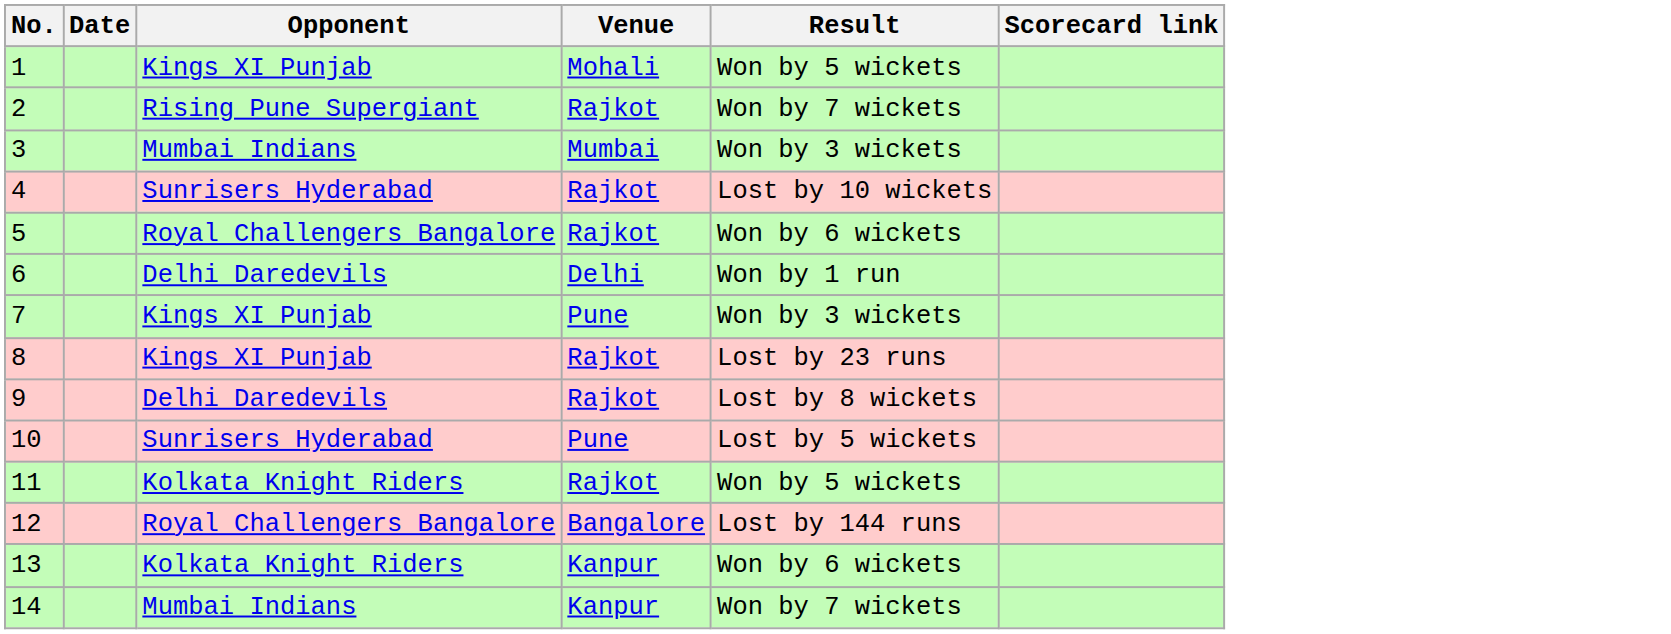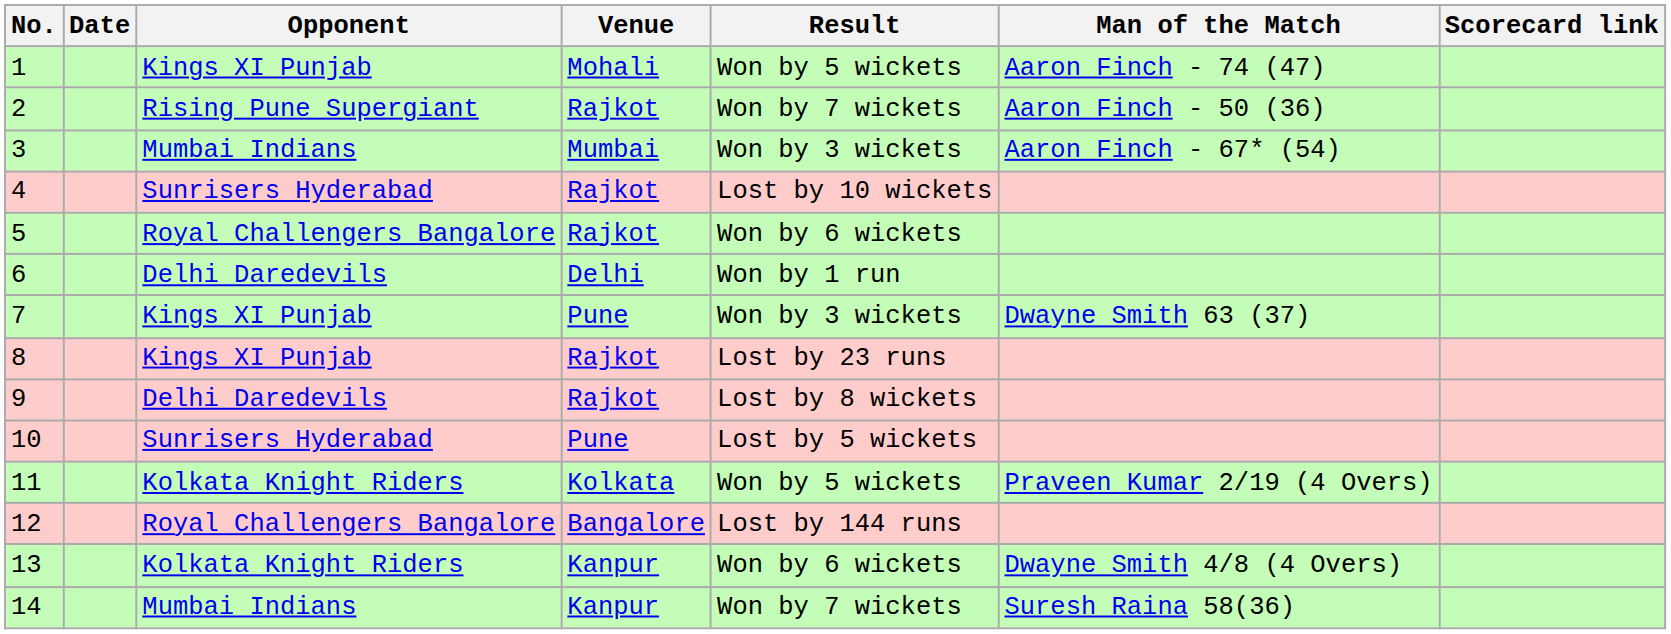+ column: Man of the Match | Aaron Finch - 74 (47) | Aaron Finch - 50 (36) | Aaron Finch - 67* (54) | Dwayne Smith 63 (37) | Praveen Kumar 2/19 (4 Overs) | Dwayne Smith 4/8 (4 Overs) | Suresh Raina 58(36)
11 | Venue: Rajkot -> Kolkata
